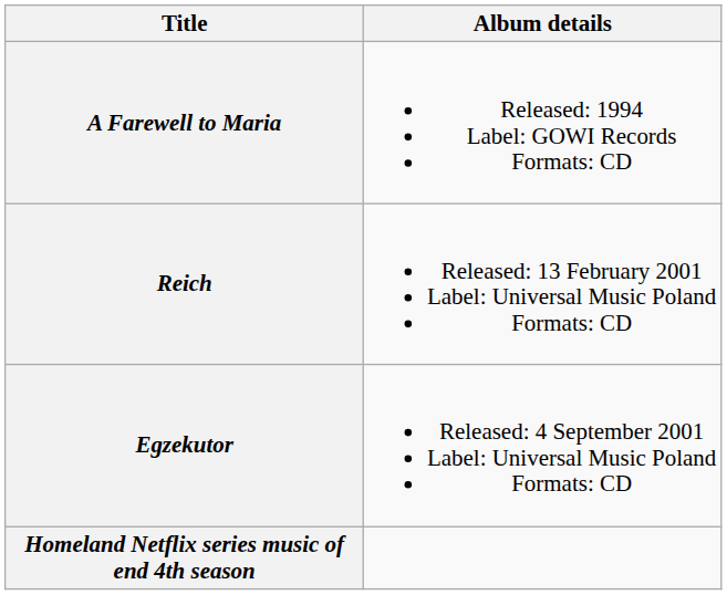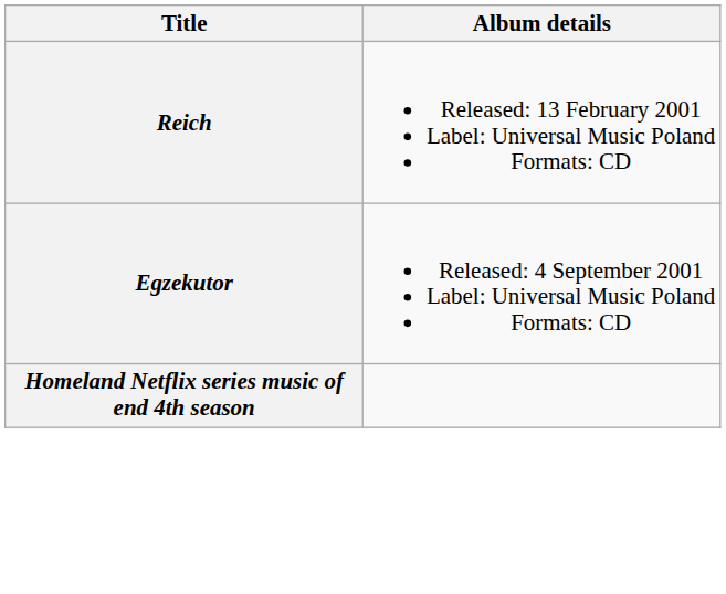- row: A Farewell to Maria | Released: 1994 Label: GOWI Records Formats: CD
